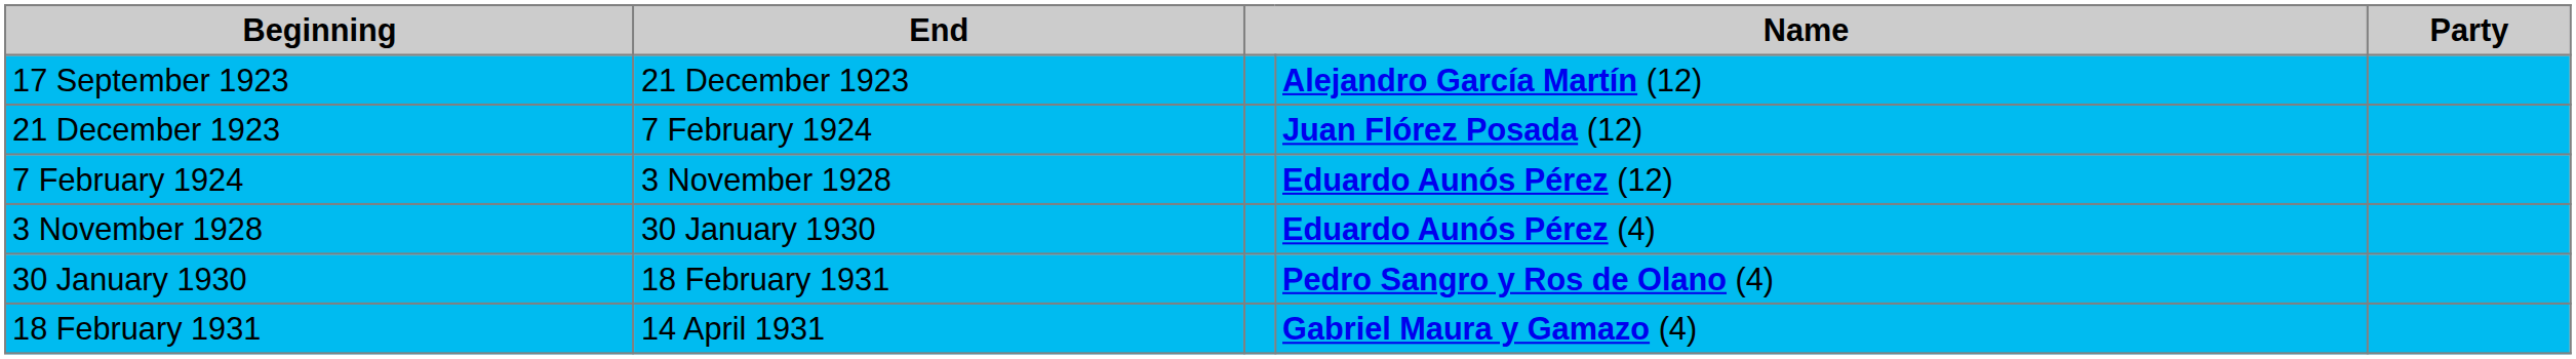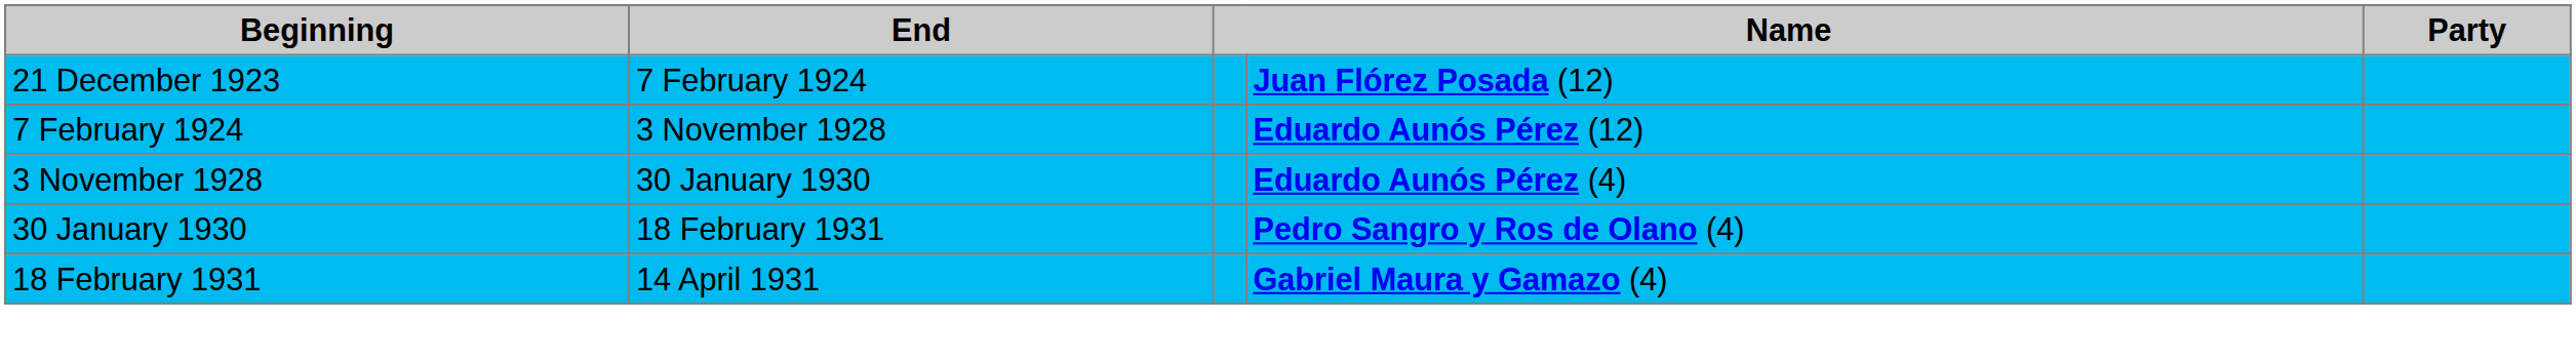- row: 17 September 1923 | 21 December 1923 | Alejandro García Martín (12)
